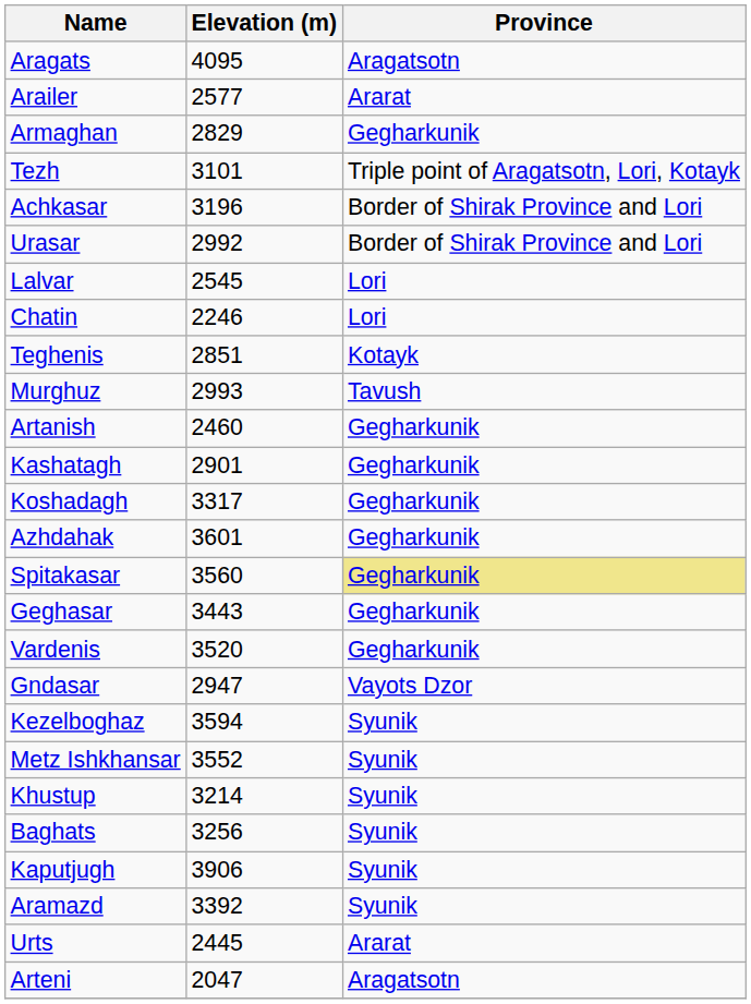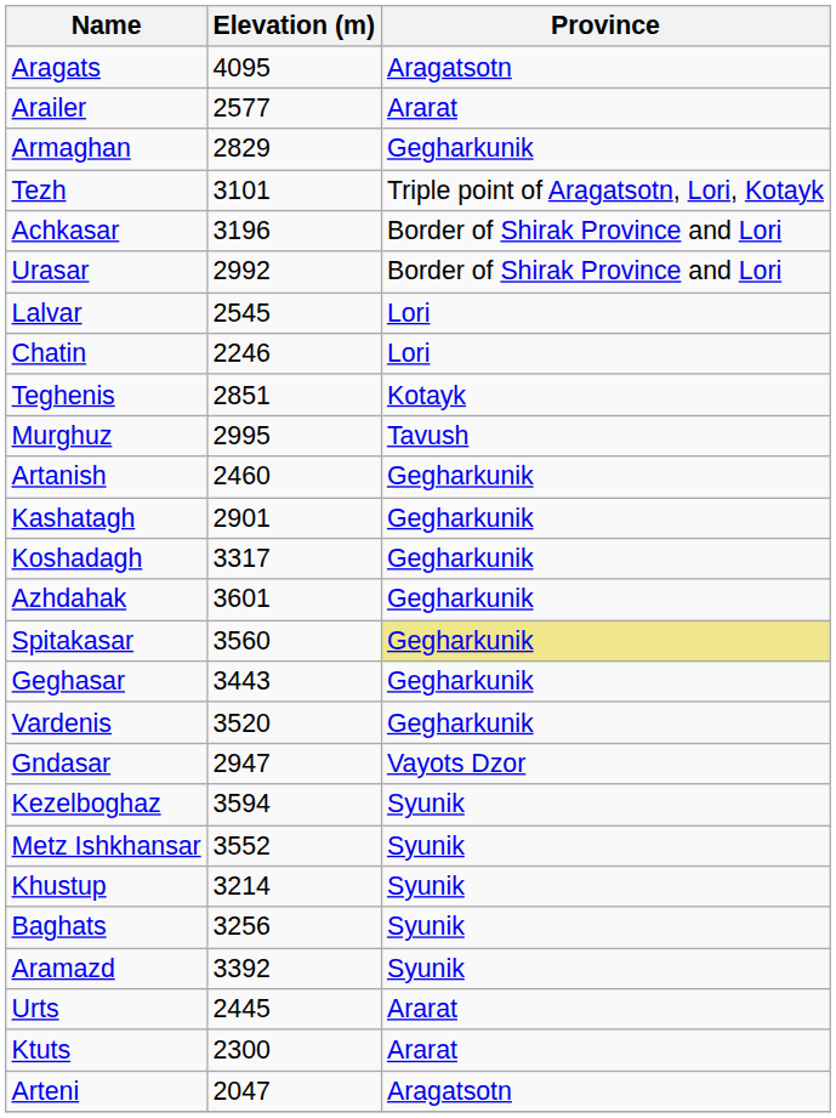Murghuz | Elevation (m): 2993 -> 2995
- row: Kaputjugh | 3906 | Syunik
+ row: Ktuts | 2300 | Ararat
